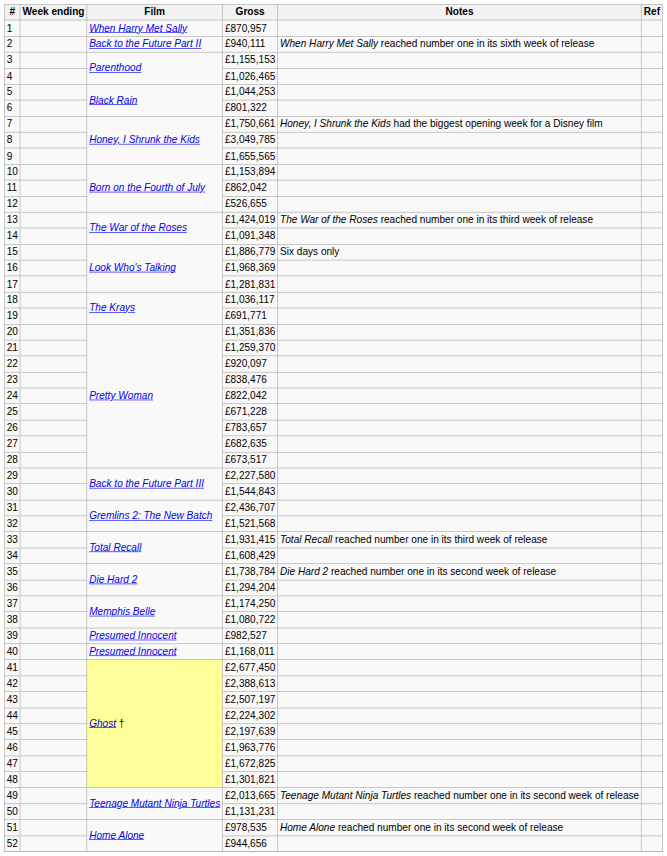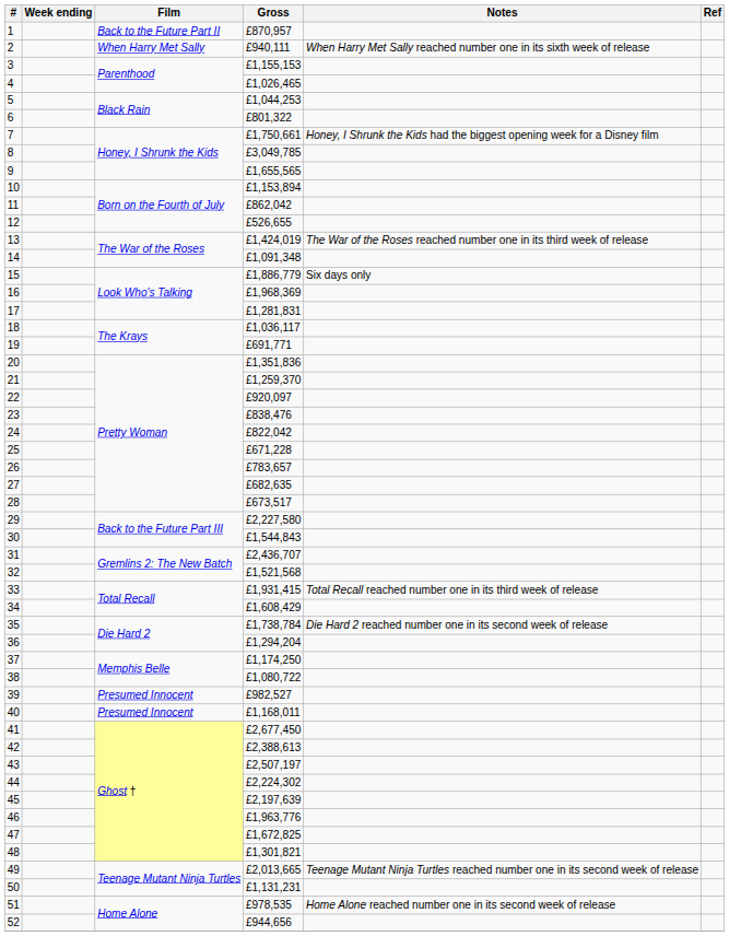1 | Film: When Harry Met Sally -> Back to the Future Part II
2 | Film: Back to the Future Part II -> When Harry Met Sally
